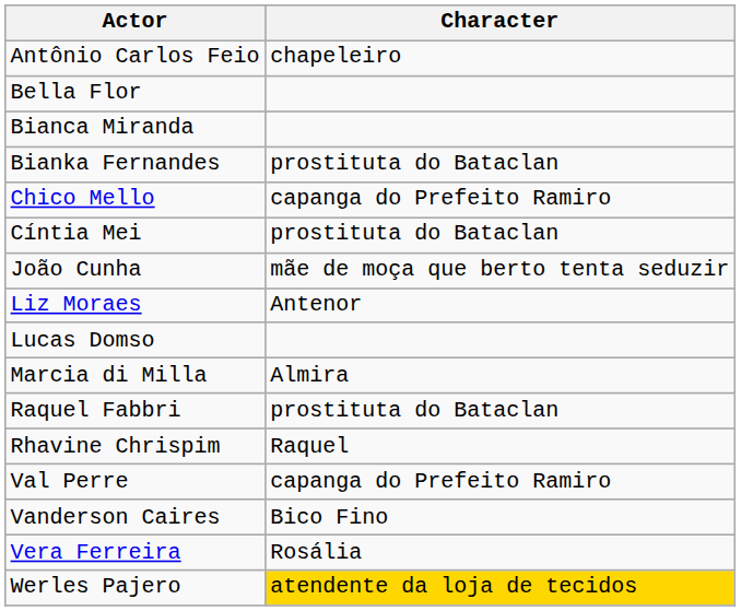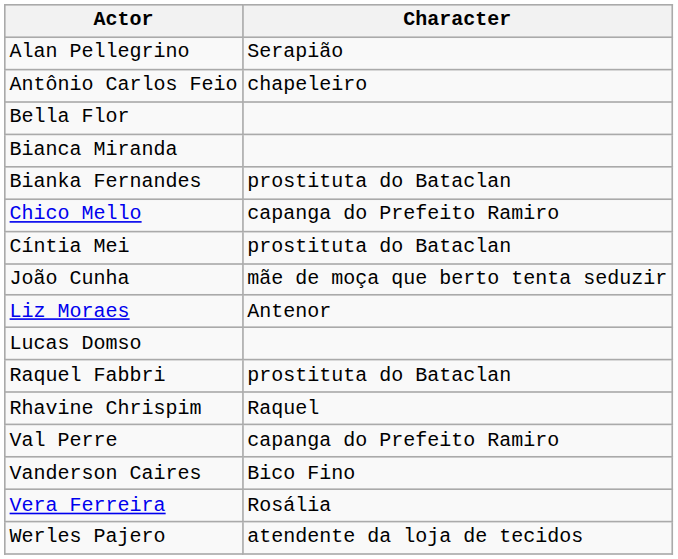+ row: Alan Pellegrino | Serapião
- row: Marcia di Milla | Almira
Werles Pajero | Character: gold background -> no background
